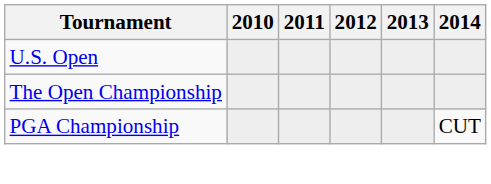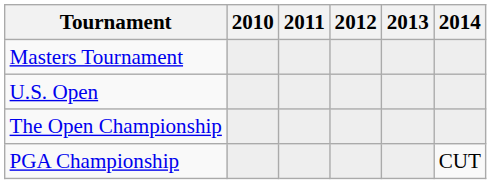+ row: Masters Tournament
